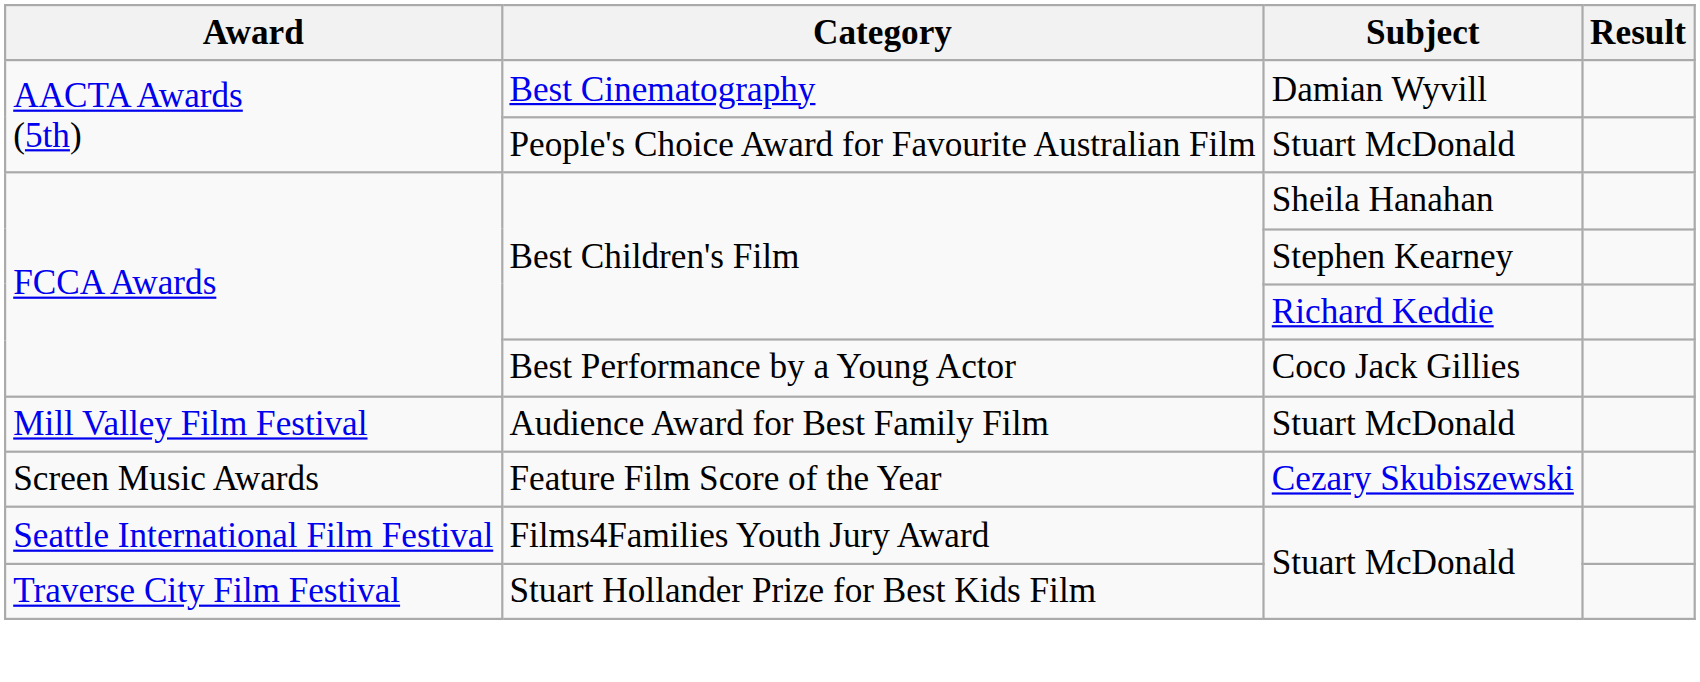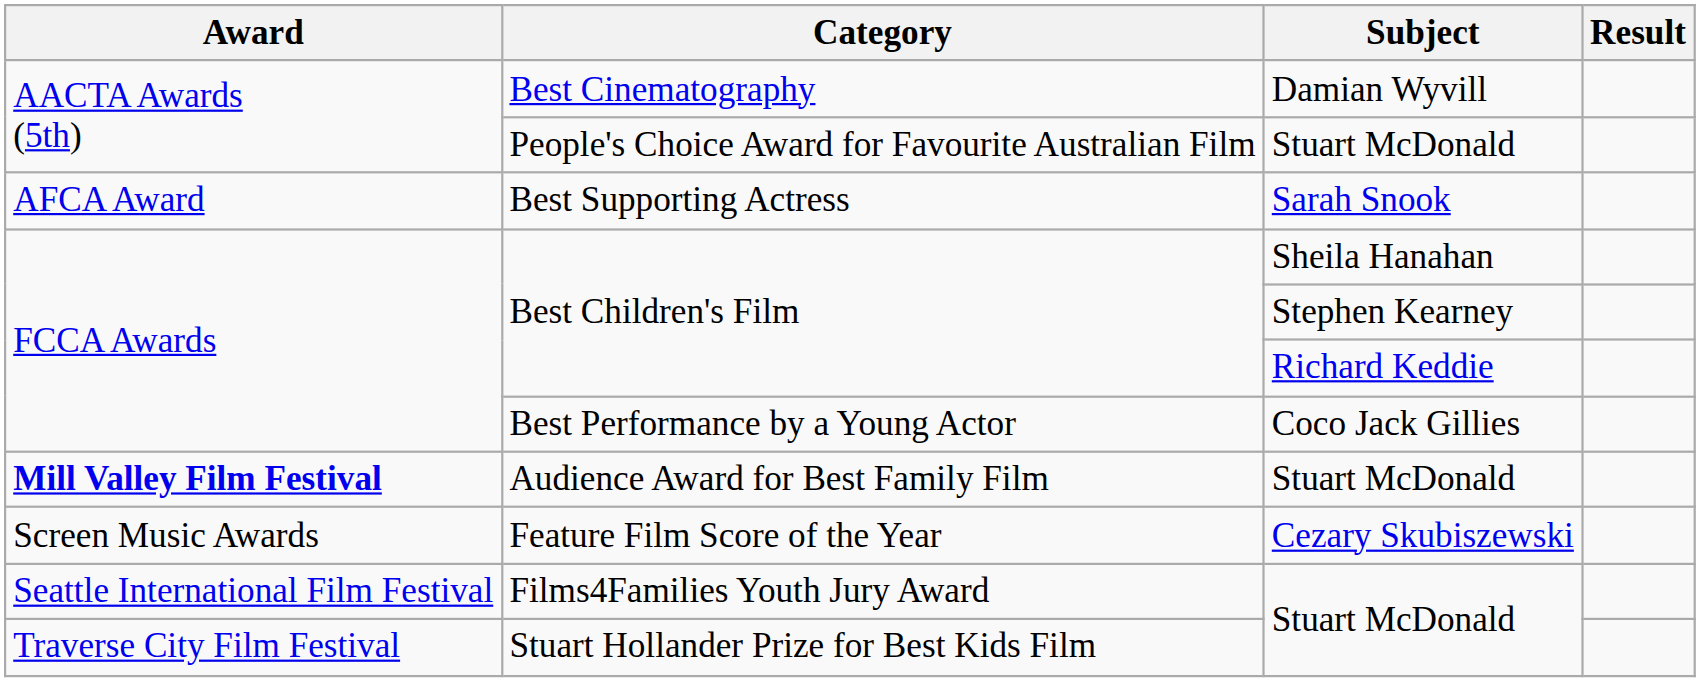+ row: AFCA Award | Best Supporting Actress | Sarah Snook
Audience Award for Best Family Film | Award: normal -> bold
